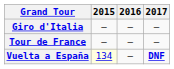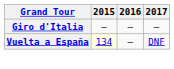- row: Tour de France | — | — | —
Vuelta a España | 2017: bold -> normal
